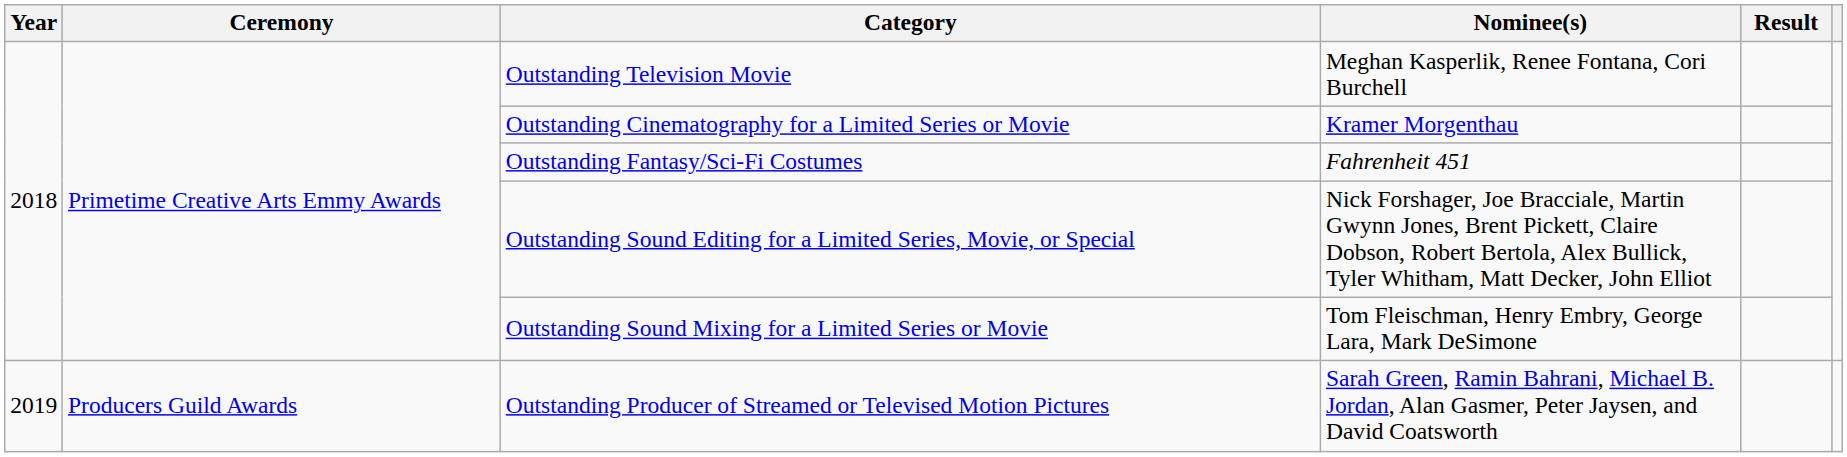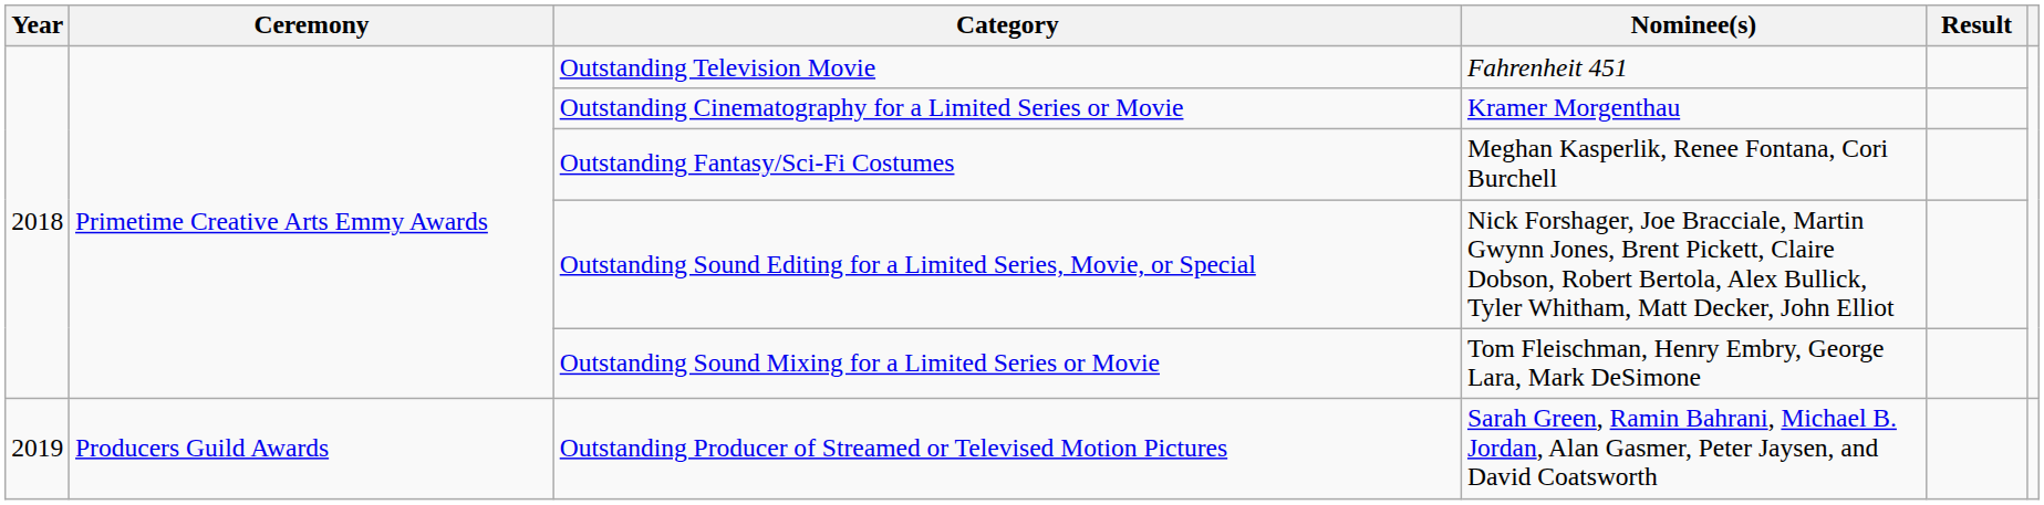Outstanding Television Movie | Nominee(s): Meghan Kasperlik, Renee Fontana, Cori Burchell -> Fahrenheit 451
Outstanding Fantasy/Sci-Fi Costumes | Nominee(s): Fahrenheit 451 -> Meghan Kasperlik, Renee Fontana, Cori Burchell
